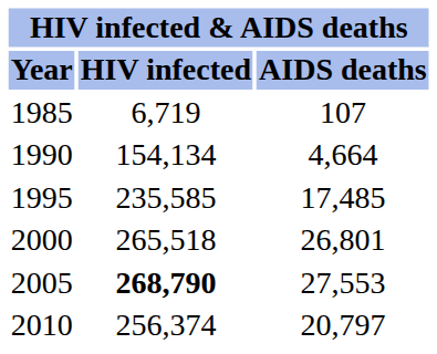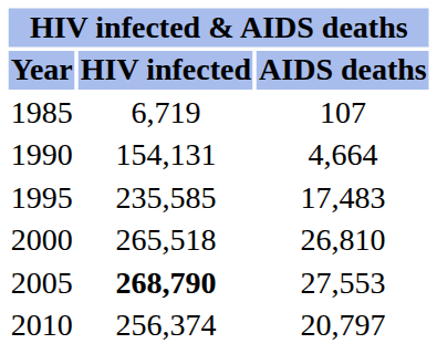1990 | HIV infected: 154,134 -> 154,131
1995 | AIDS deaths: 17,485 -> 17,483
2000 | AIDS deaths: 26,801 -> 26,810
